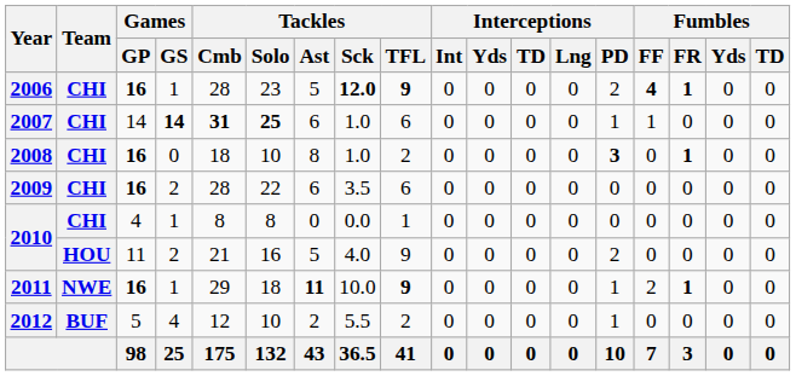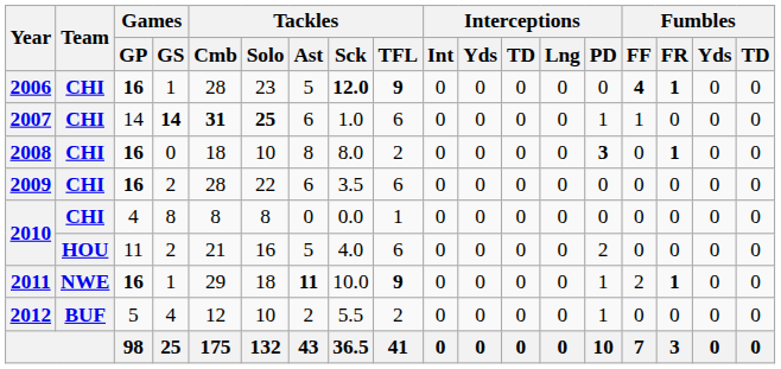2006 | Interceptions / PD: 2 -> 0
2008 | Tackles / Sck: 1.0 -> 8.0
2010 / 4 | Games / GS: 1 -> 8
2010 / 11 | Tackles / TFL: 9 -> 6
